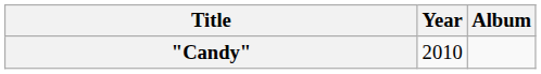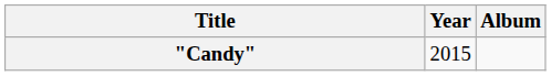"Candy" | Year: 2010 -> 2015
